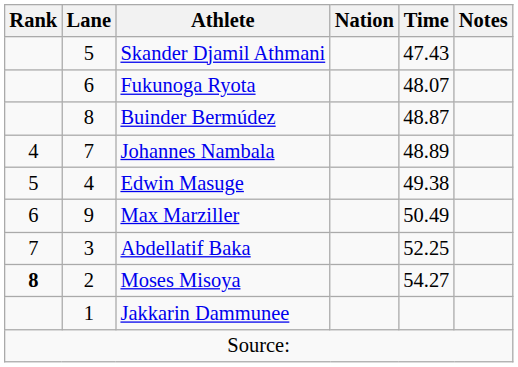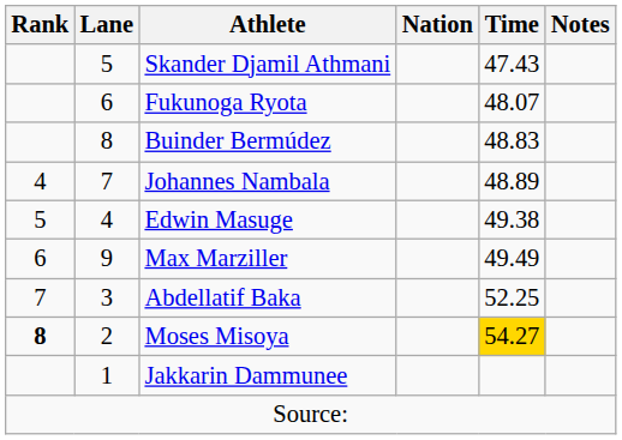Buinder Bermúdez | Time: 48.87 -> 48.83
Max Marziller | Time: 50.49 -> 49.49
Moses Misoya | Time: no background -> gold background
